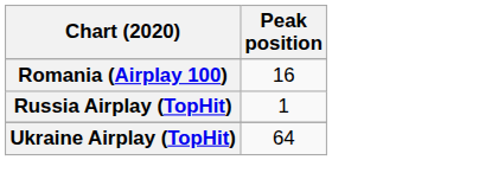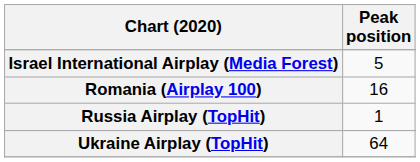+ row: Israel International Airplay (Media Forest) | 5
